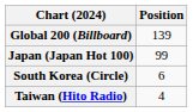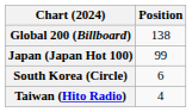Global 200 (Billboard) | Position: 139 -> 138
